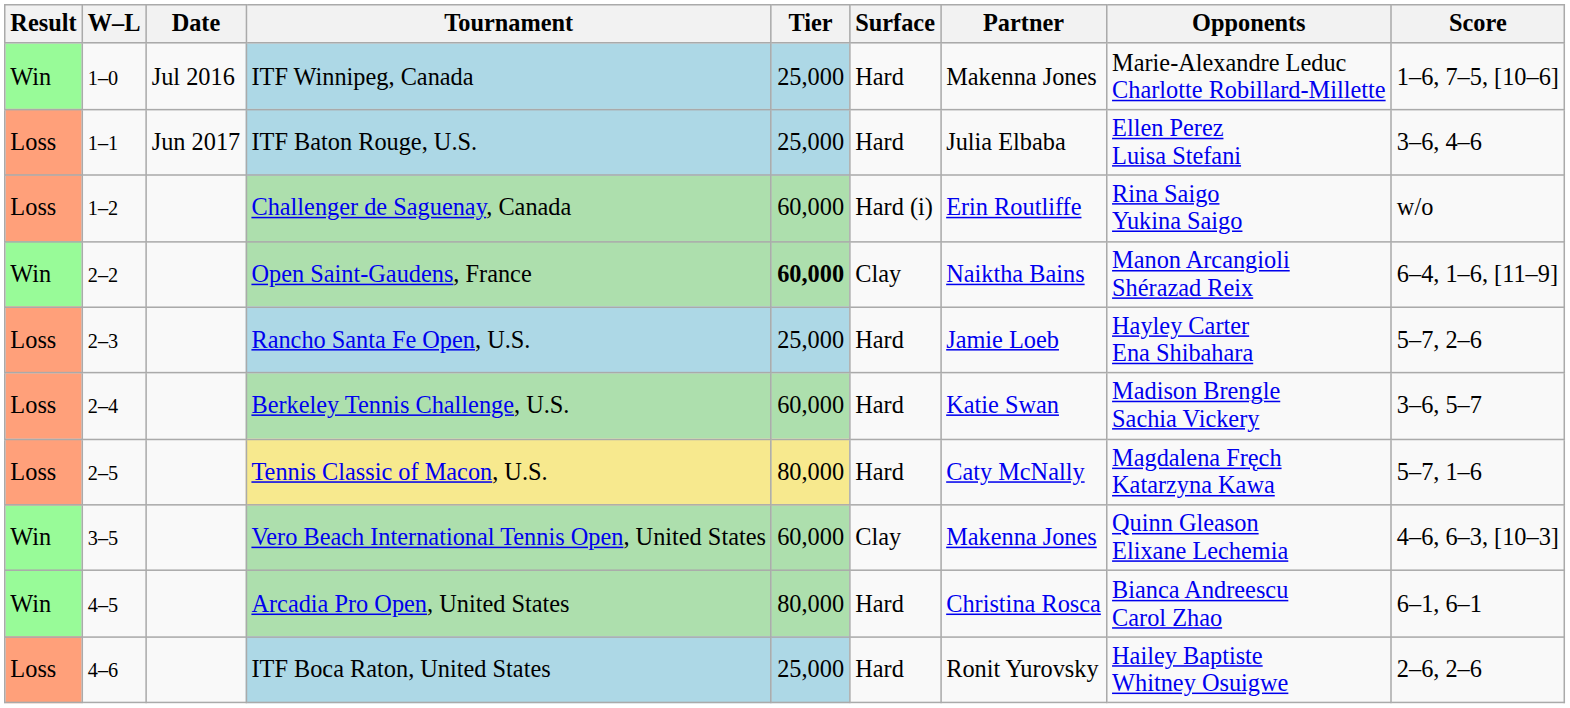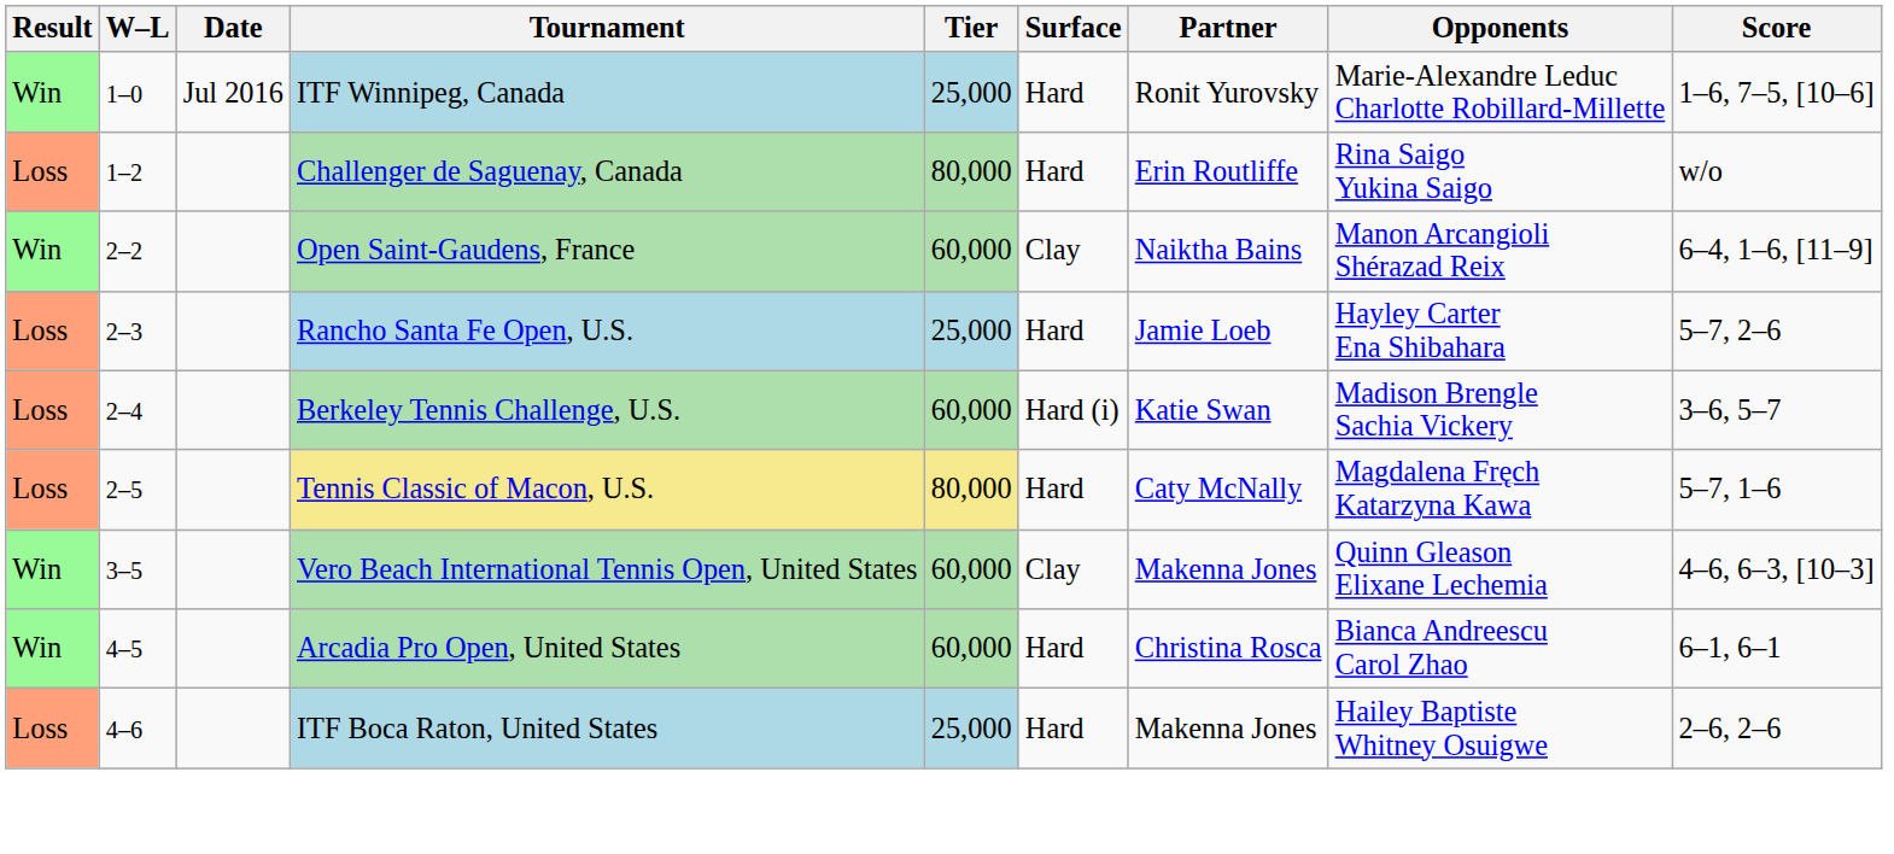ITF Winnipeg, Canada | Partner: Makenna Jones -> Ronit Yurovsky
- row: Loss | 1–1 | Jun 2017 | ITF Baton Rouge, U.S. | 25,000 | Hard | Julia Elbaba | Ellen Perez Luisa Stefani | 3–6, 4–6
Challenger de Saguenay, Canada | Tier: 60,000 -> 80,000
Challenger de Saguenay, Canada | Surface: Hard (i) -> Hard
Open Saint-Gaudens, France | Tier: bold -> normal
Berkeley Tennis Challenge, U.S. | Surface: Hard -> Hard (i)
Arcadia Pro Open, United States | Tier: 80,000 -> 60,000
ITF Boca Raton, United States | Partner: Ronit Yurovsky -> Makenna Jones
